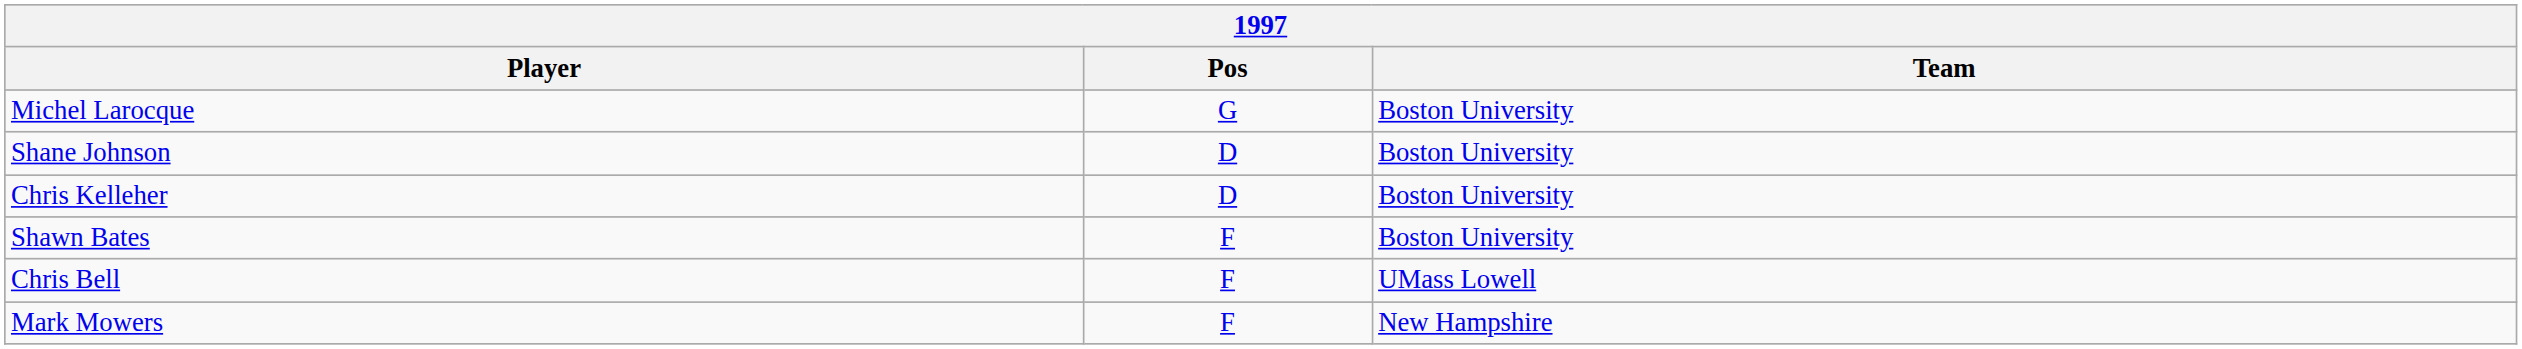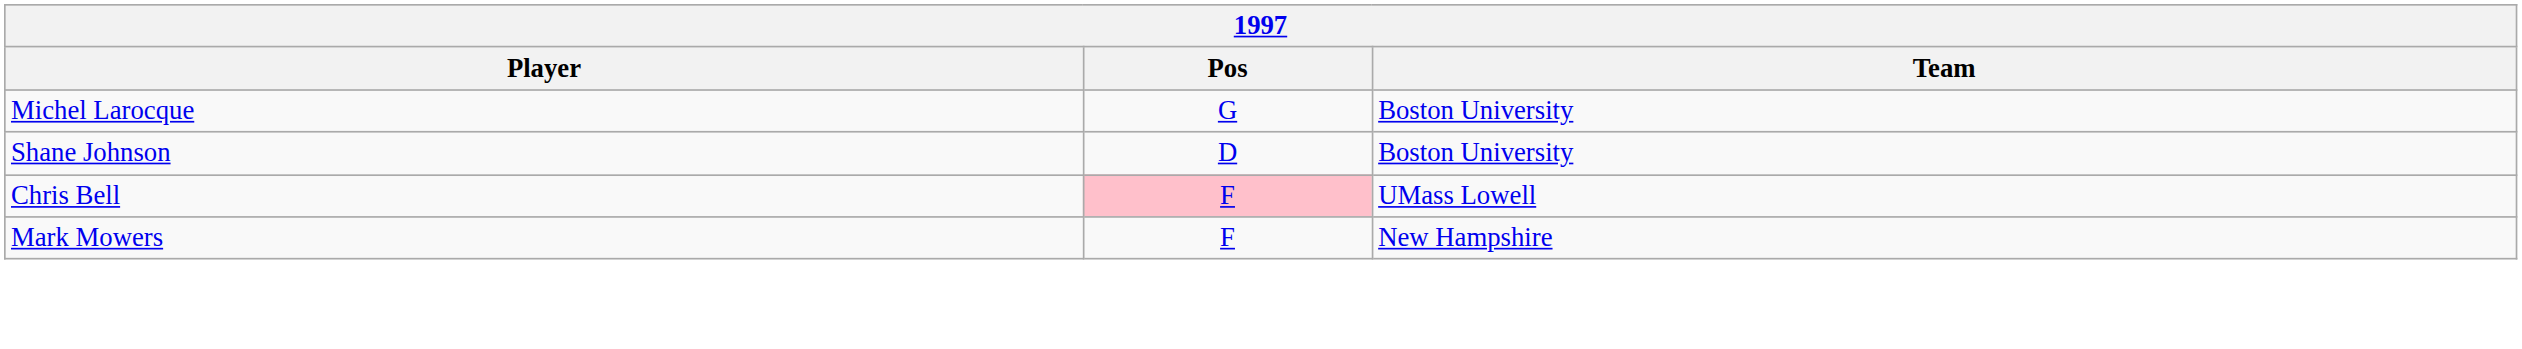- row: Chris Kelleher | D | Boston University
- row: Shawn Bates | F | Boston University
Chris Bell | Pos: no background -> pink background
